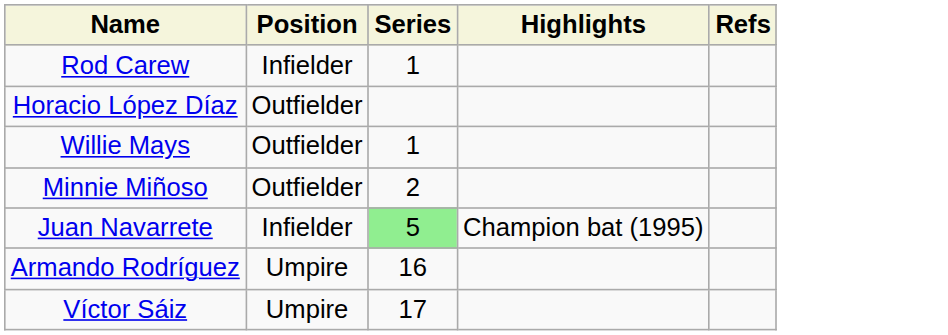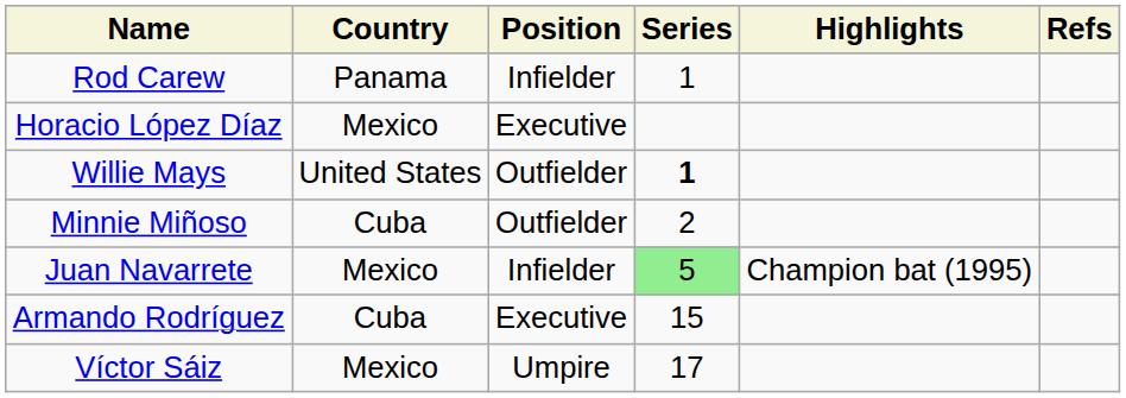+ column: Country | Panama | Mexico | United States | Cuba | Mexico | Cuba | Mexico
Horacio López Díaz | Position: Outfielder -> Executive
Willie Mays | Series: normal -> bold
Armando Rodríguez | Position: Umpire -> Executive
Armando Rodríguez | Series: 16 -> 15
